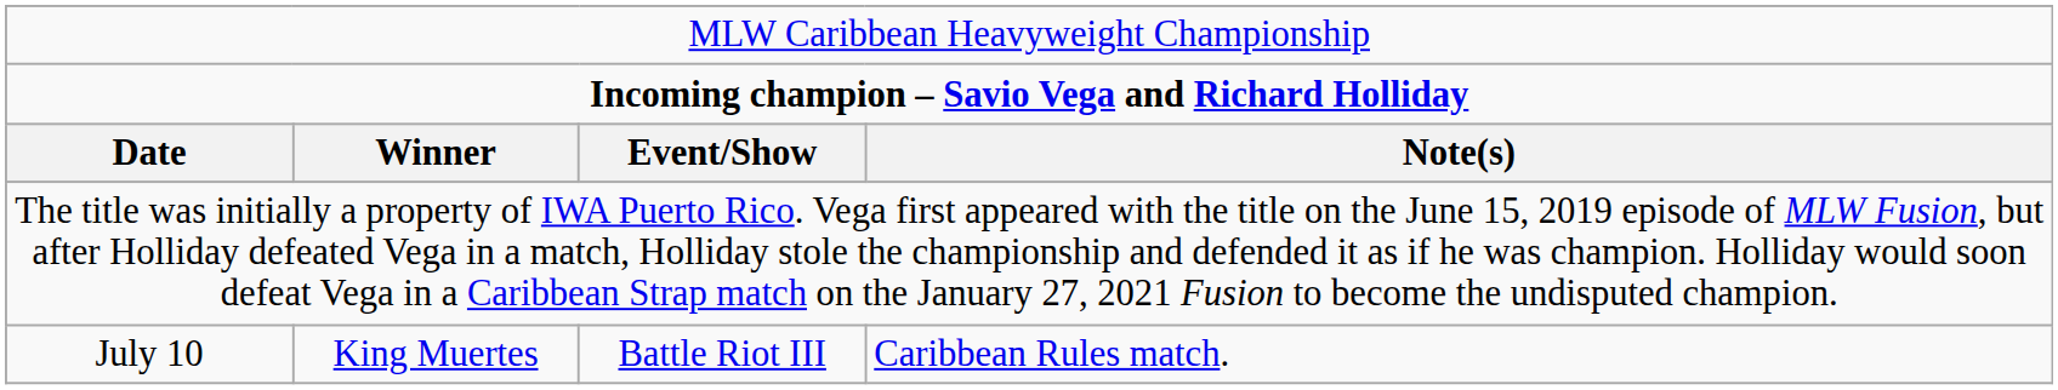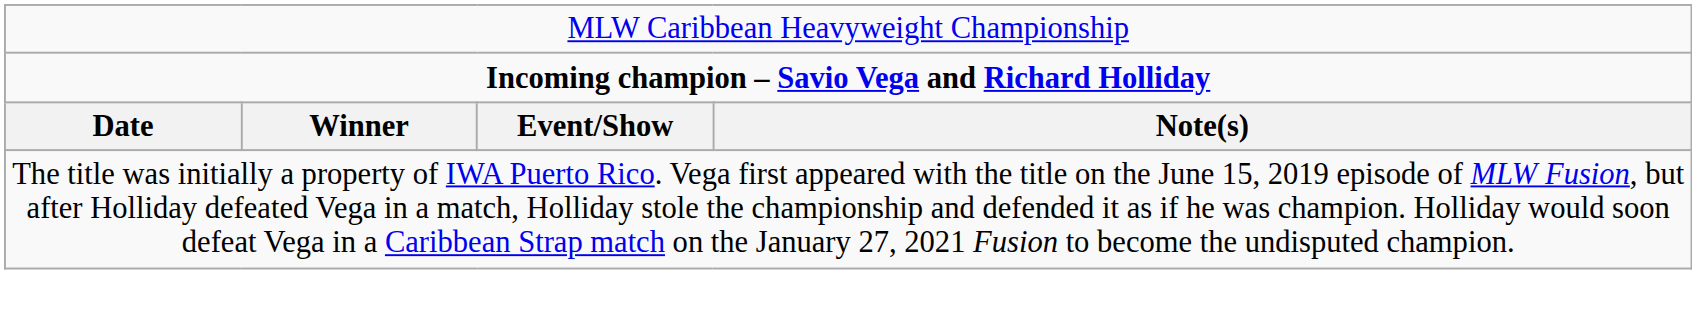- row: July 10 | King Muertes | Battle Riot III | Caribbean Rules match.
